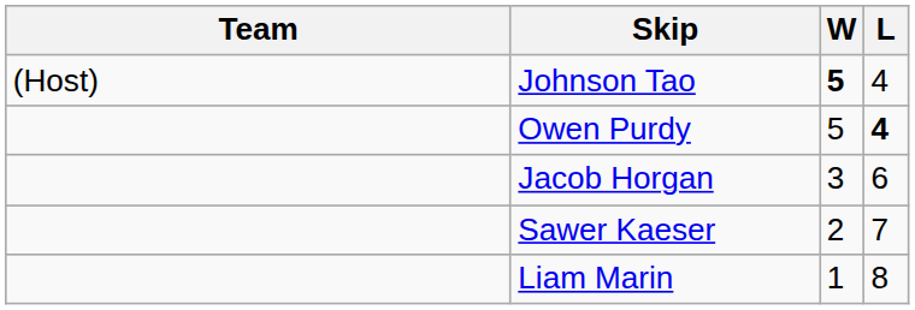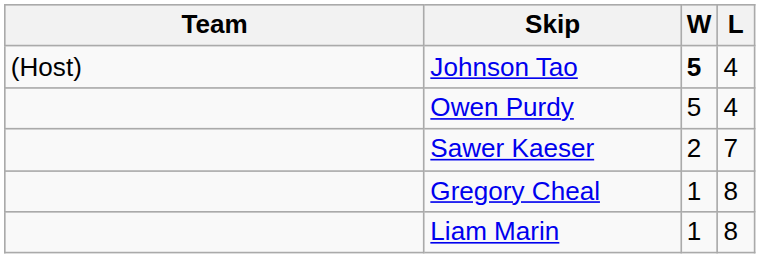Owen Purdy | L: bold -> normal
- row: Jacob Horgan | 3 | 6
+ row: Gregory Cheal | 1 | 8
